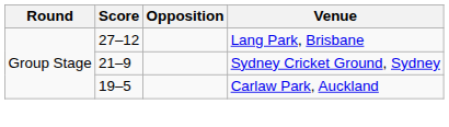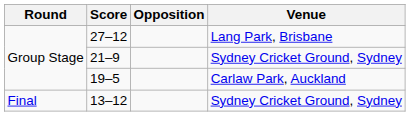+ row: Final | 13–12 | Sydney Cricket Ground, Sydney
